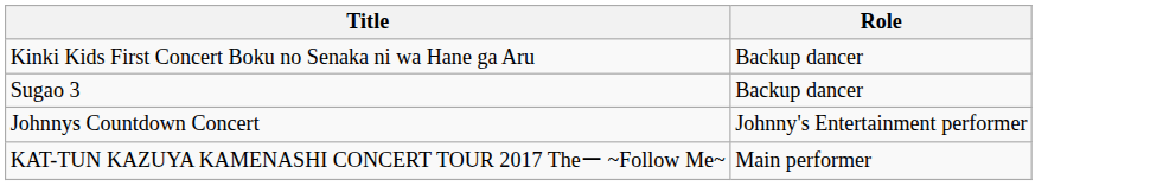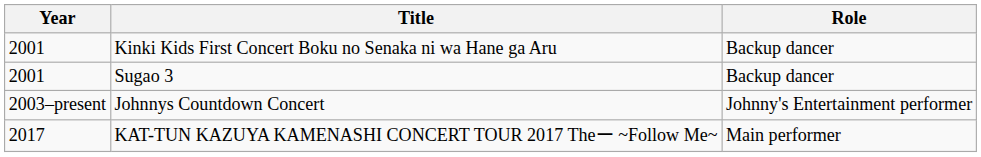+ column: Year | 2001 | 2001 | 2003–present | 2017
